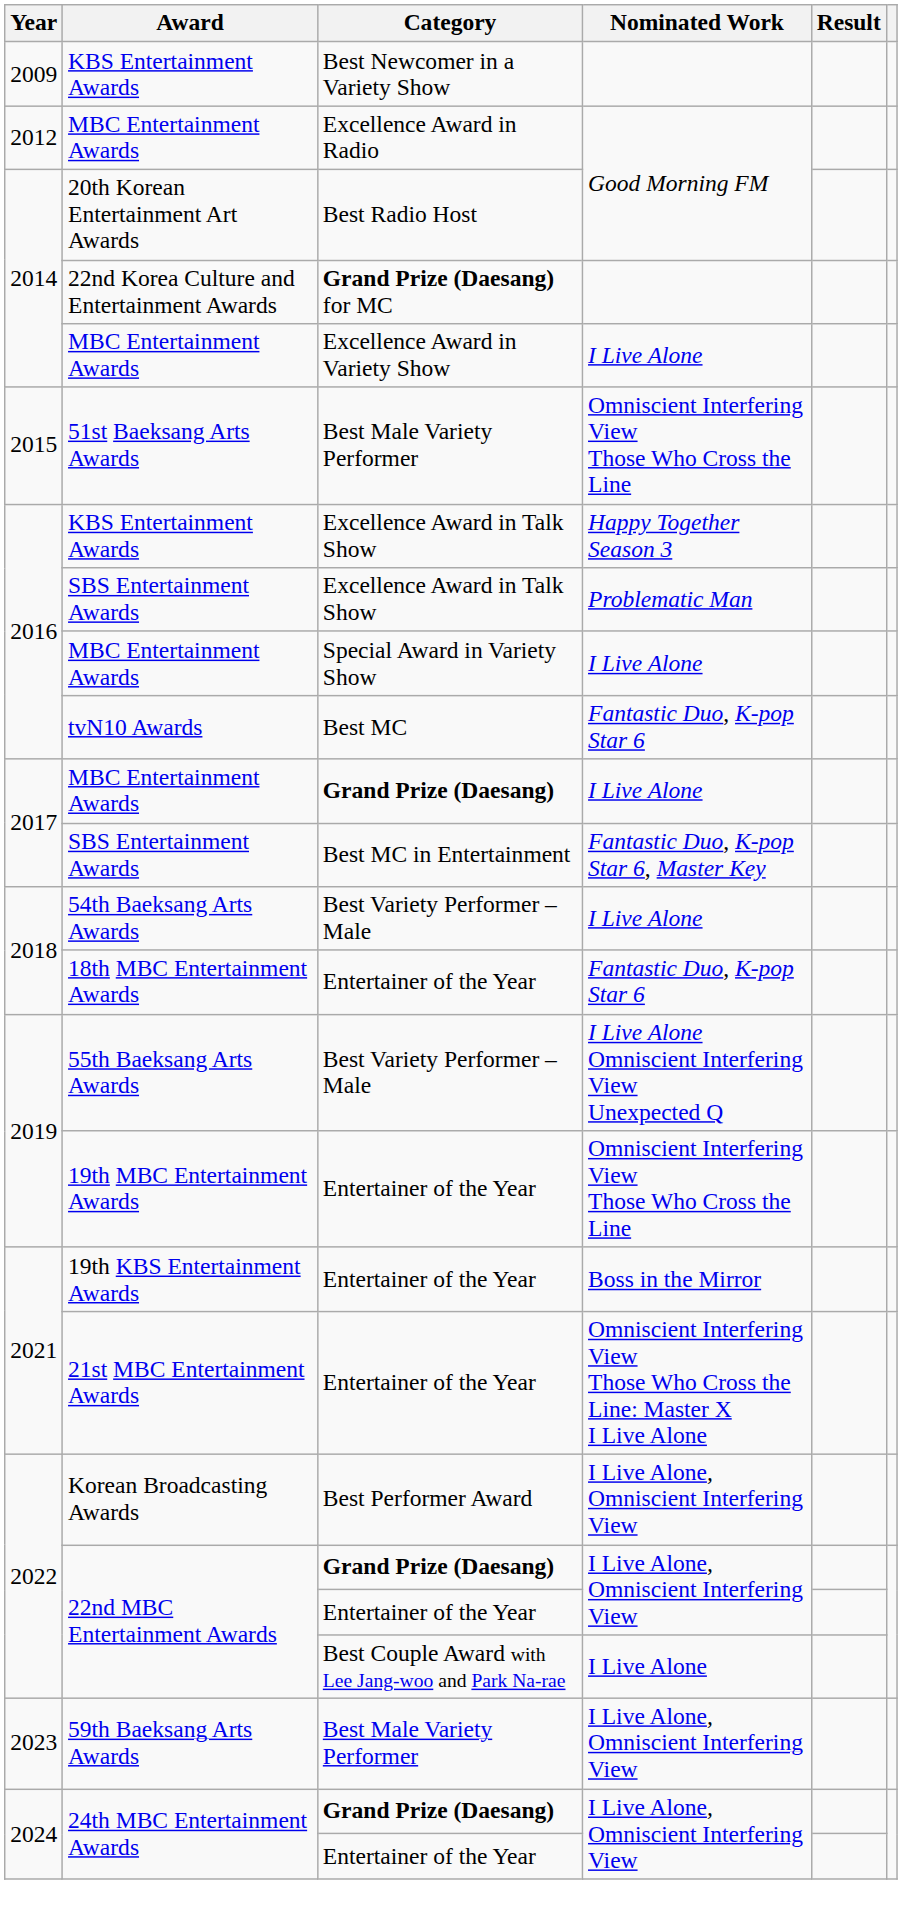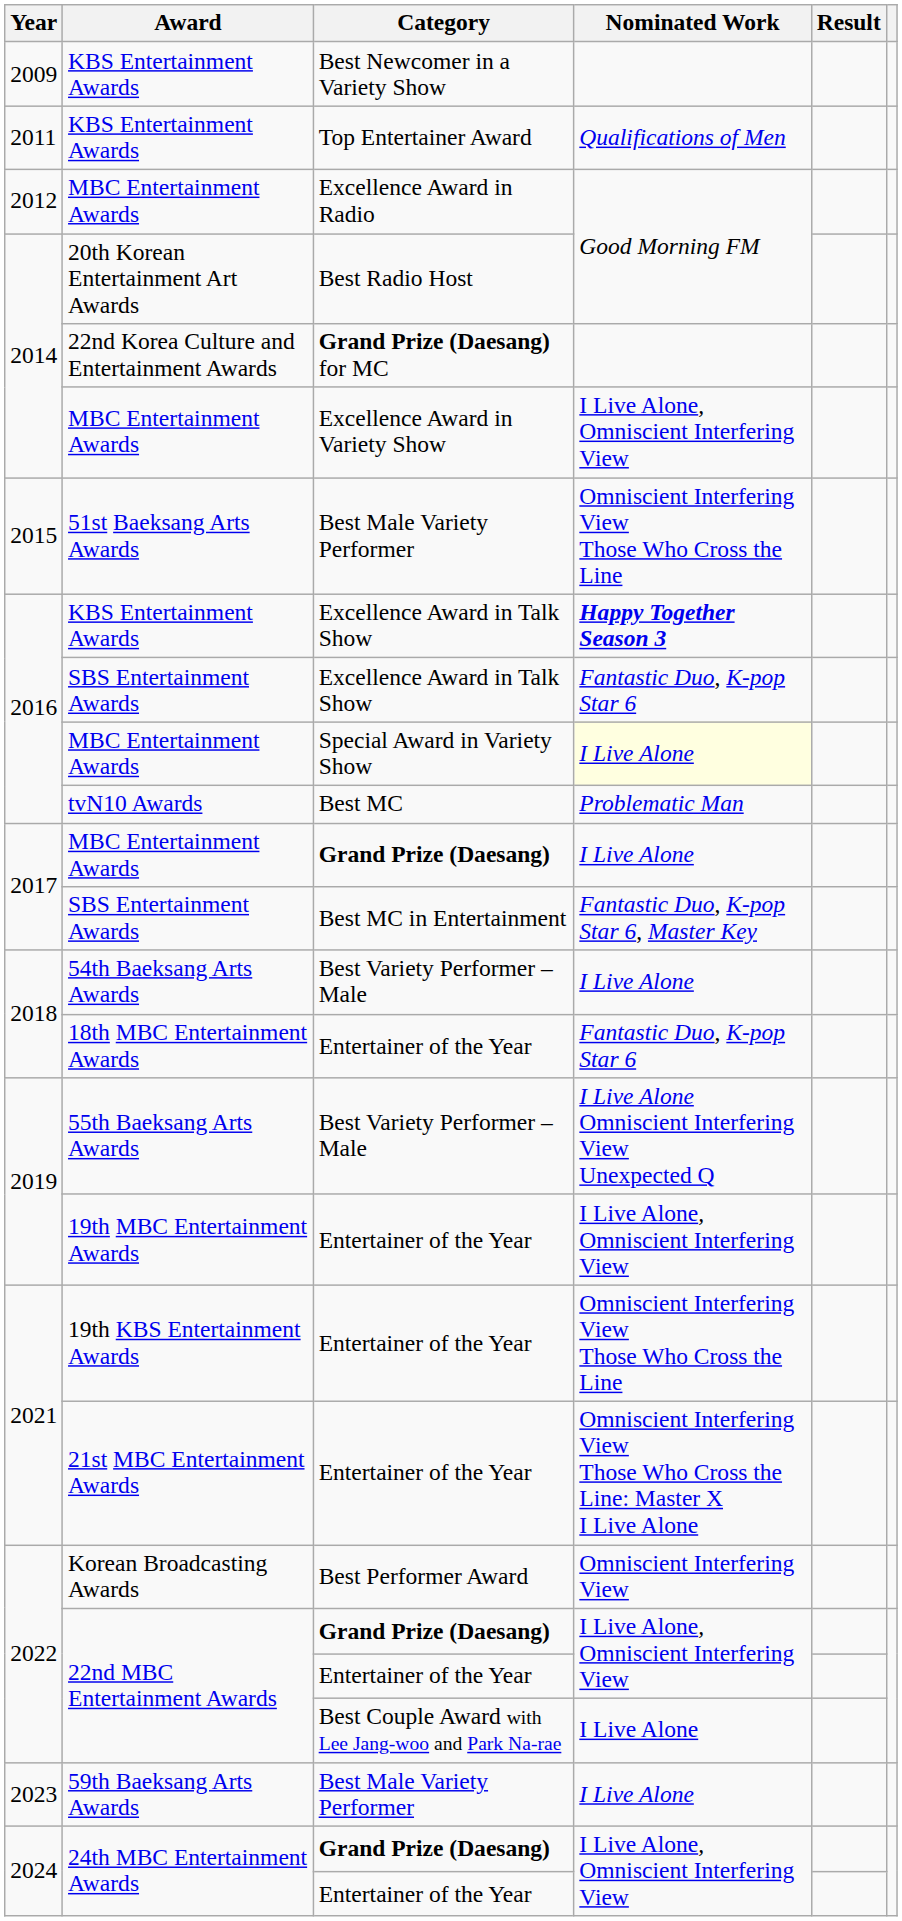+ row: 2011 | KBS Entertainment Awards | Top Entertainer Award | Qualifications of Men
MBC Entertainment Awards / Excellence Award in Variety Show | Nominated Work: I Live Alone -> I Live Alone, Omniscient Interfering View
KBS Entertainment Awards / Excellence Award in Talk Show | Nominated Work: normal -> bold
SBS Entertainment Awards / Excellence Award in Talk Show | Nominated Work: Problematic Man -> Fantastic Duo, K-pop Star 6
MBC Entertainment Awards / Special Award in Variety Show | Nominated Work: no background -> lightyellow background
tvN10 Awards | Nominated Work: Fantastic Duo, K-pop Star 6 -> Problematic Man
19th MBC Entertainment Awards | Nominated Work: Omniscient Interfering View Those Who Cross the Line -> I Live Alone, Omniscient Interfering View
19th KBS Entertainment Awards | Nominated Work: Boss in the Mirror -> Omniscient Interfering View Those Who Cross the Line
Korean Broadcasting Awards | Nominated Work: I Live Alone, Omniscient Interfering View -> Omniscient Interfering View
59th Baeksang Arts Awards | Nominated Work: I Live Alone, Omniscient Interfering View -> I Live Alone
